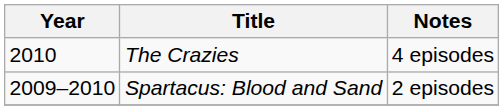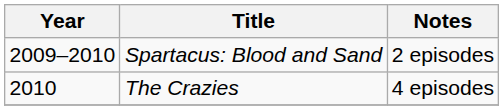rows swapped: Spartacus: Blood and Sand <-> The Crazies
